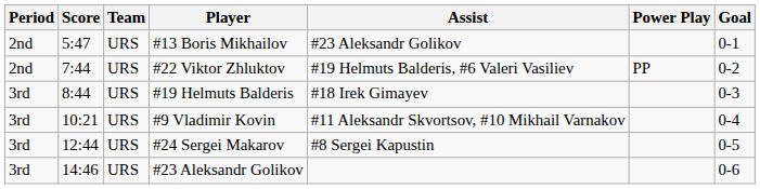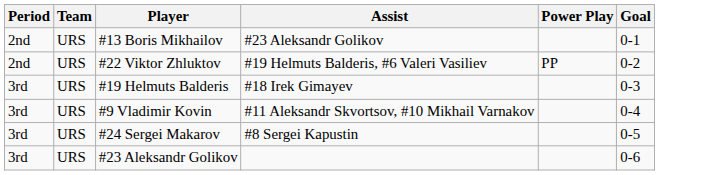- column: Score | 5:47 | 7:44 | 8:44 | 10:21 | 12:44 | 14:46
